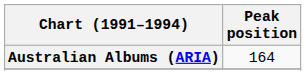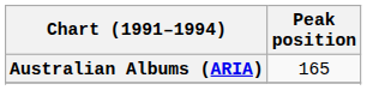Australian Albums (ARIA) | Peak position: 164 -> 165
